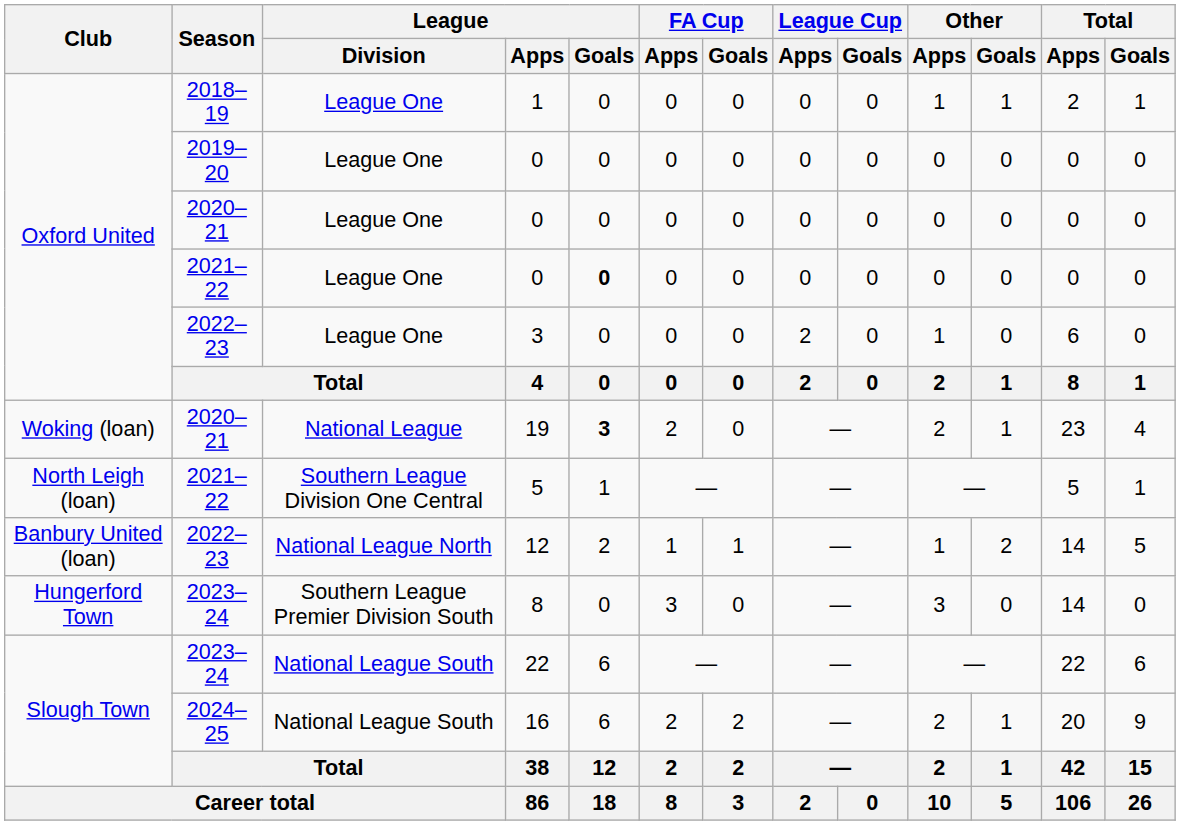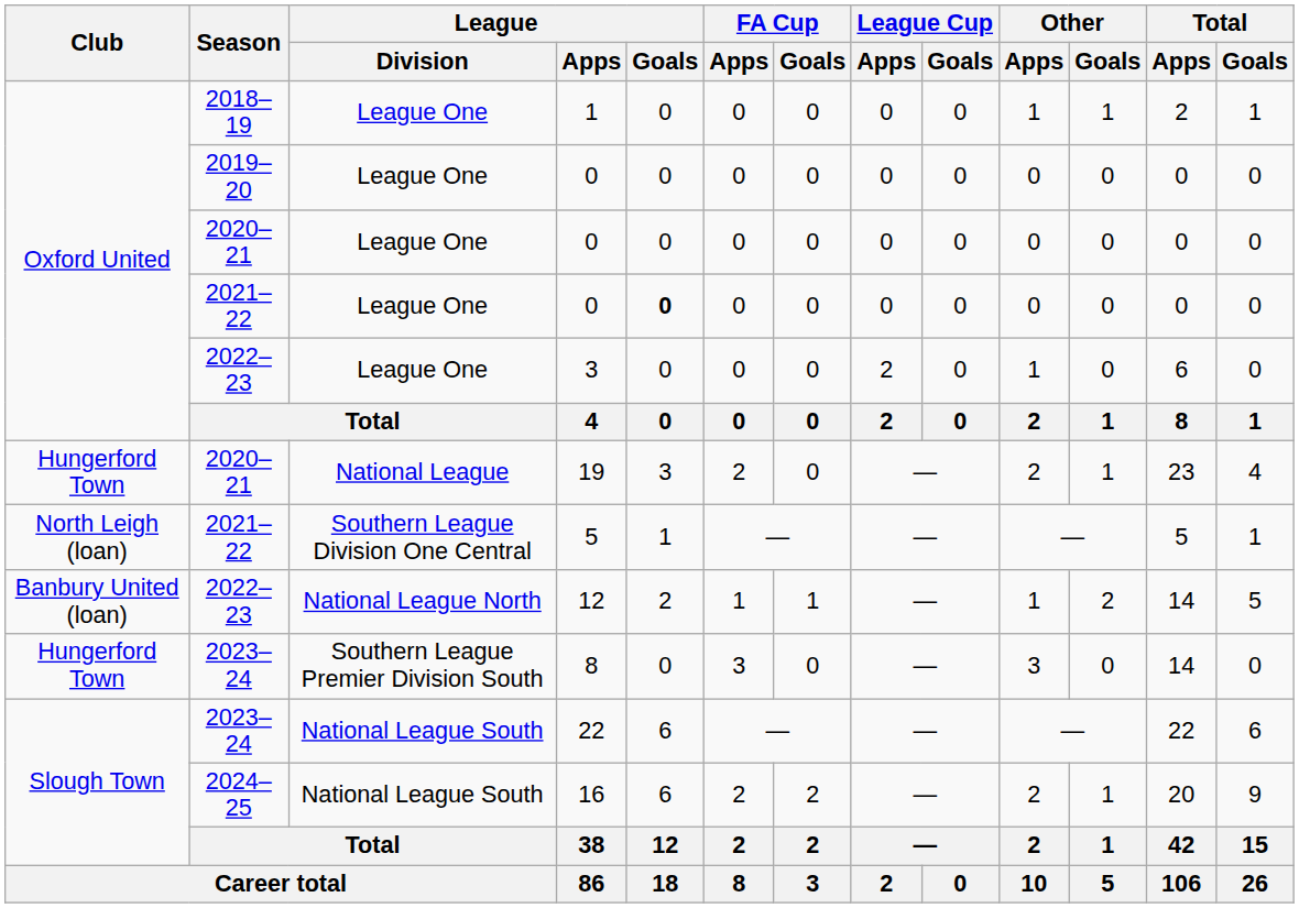19 | Club: Woking (loan) -> Hungerford Town
19 | League / Goals: bold -> normal
